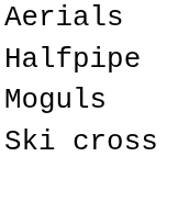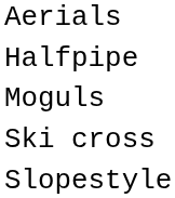+ row: Slopestyle
